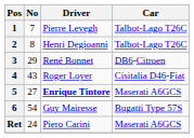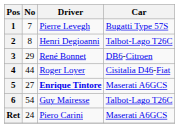1 | Car: Talbot-Lago T26C -> Bugatti Type 57S
4 | No: 43 -> 44
6 | Car: Bugatti Type 57S -> Talbot-Lago T26C
